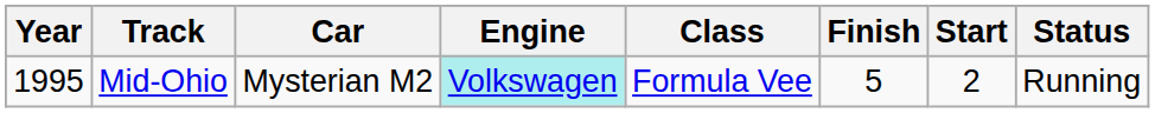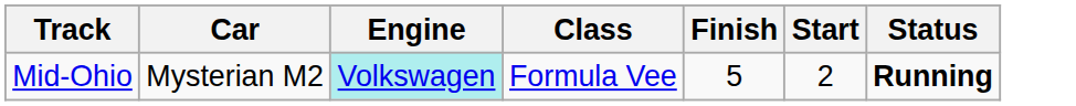- column: Year | 1995
Mid-Ohio | Status: normal -> bold
